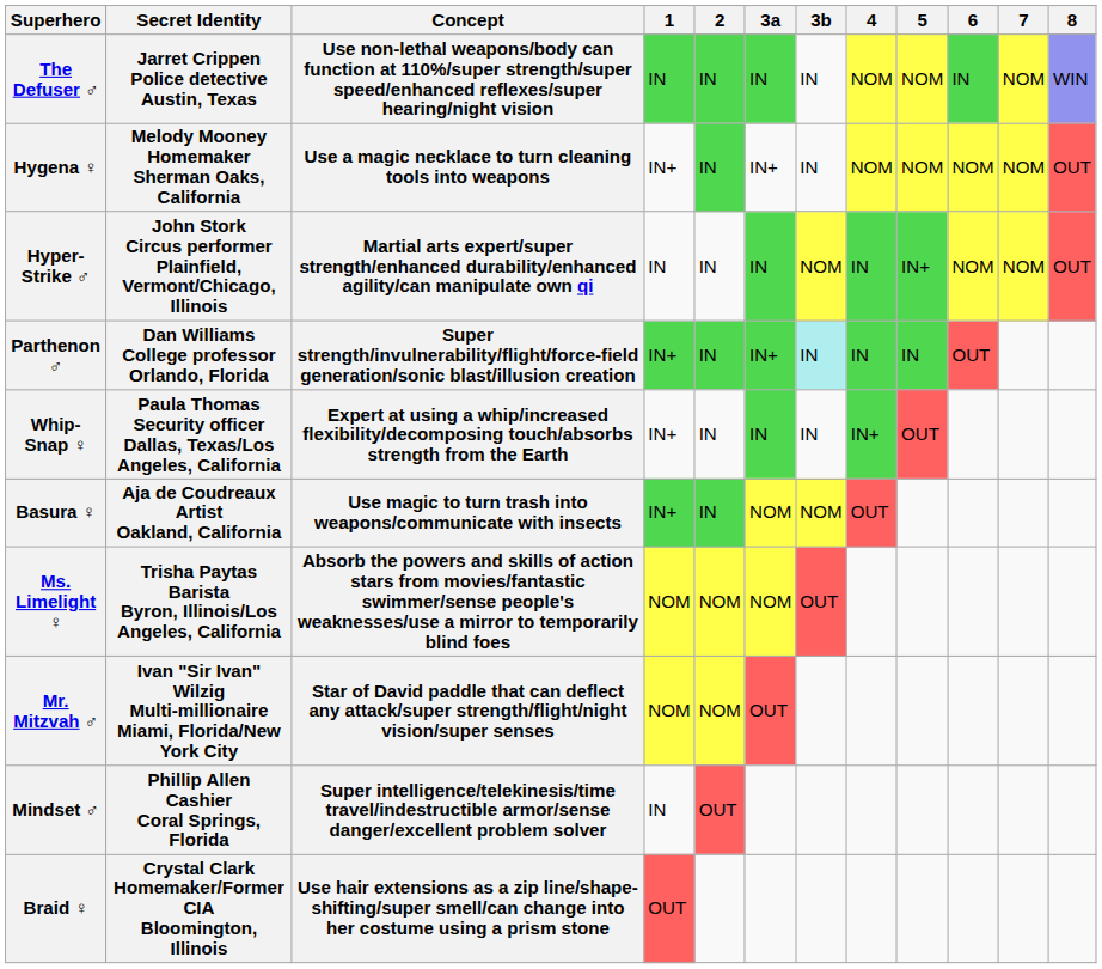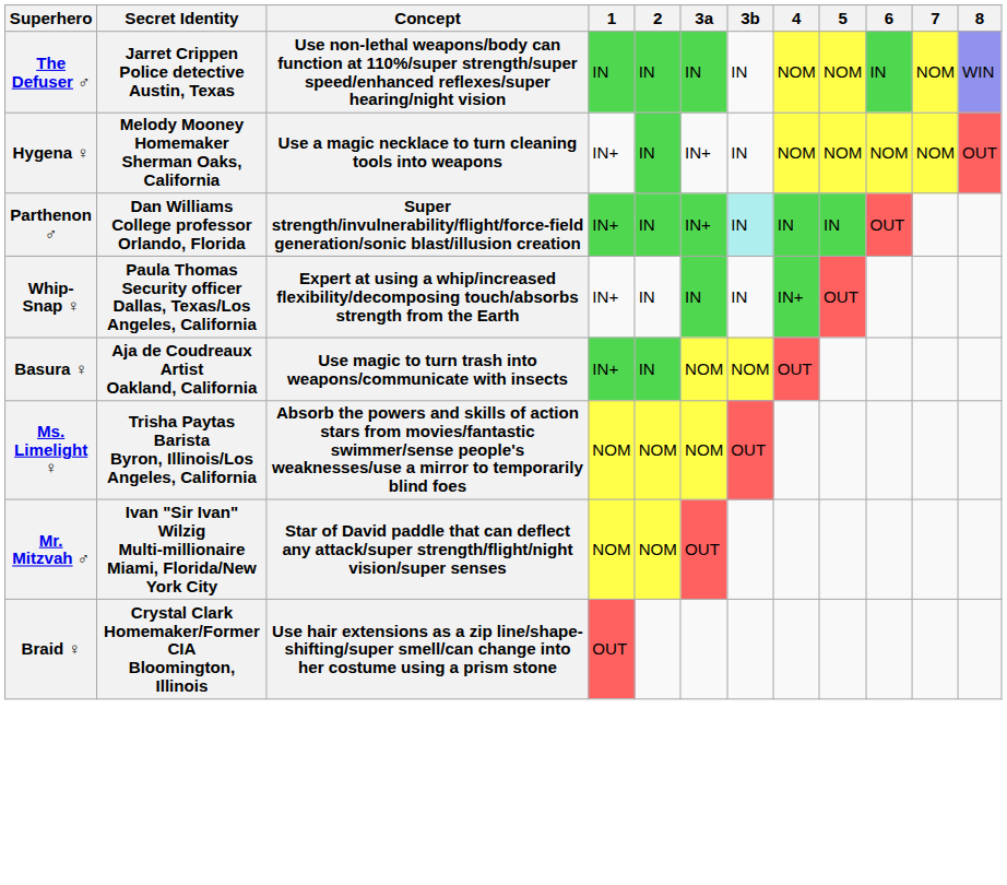- row: Hyper-Strike ♂ | John Stork Circus performer Plainfield, Vermont/Chicago, Illinois | Martial arts expert/super strength/enhanced durability/enhanced agility/can manipulate own qi | IN | IN | IN | NOM | IN | IN+ | NOM | NOM | OUT
- row: Mindset ♂ | Phillip Allen Cashier Coral Springs, Florida | Super intelligence/telekinesis/time travel/indestructible armor/sense danger/excellent problem solver | IN | OUT
